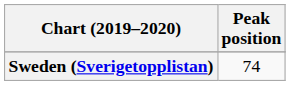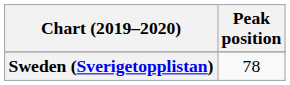Sweden (Sverigetopplistan) | Peak position: 74 -> 78
